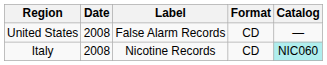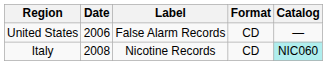United States | Date: 2008 -> 2006
